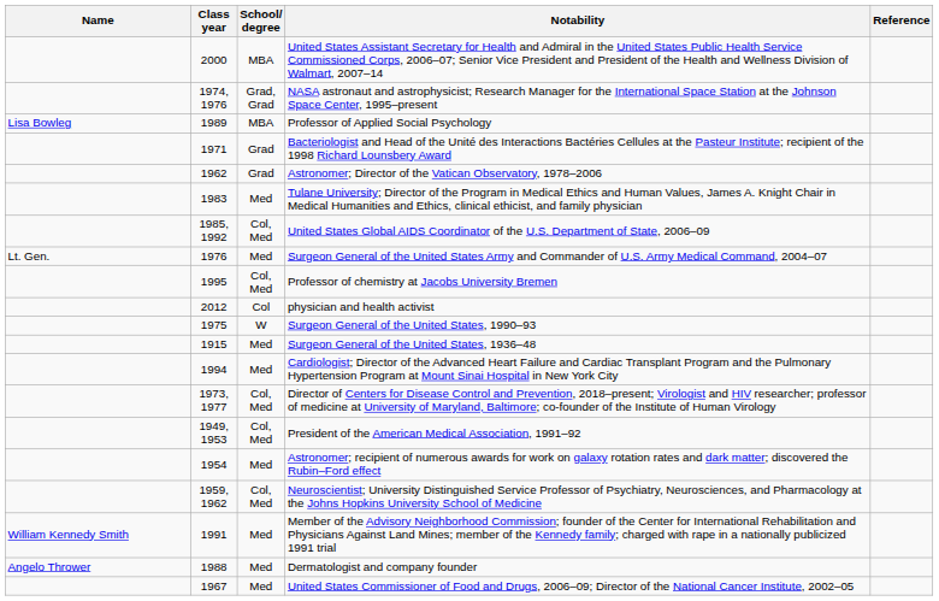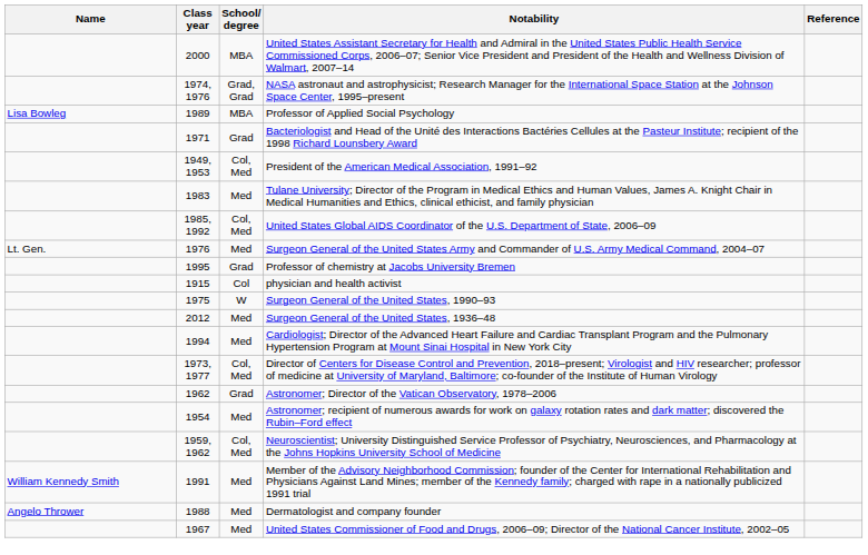rows swapped: Astronomer; Director of the Vatican Observatory, 1978–2006 <-> President of the American Medical Association, 1991–92
Professor of chemistry at Jacobs University Bremen | School/ degree: Col, Med -> Grad
physician and health activist | Class year: 2012 -> 1915
Surgeon General of the United States, 1936–48 | Class year: 1915 -> 2012
